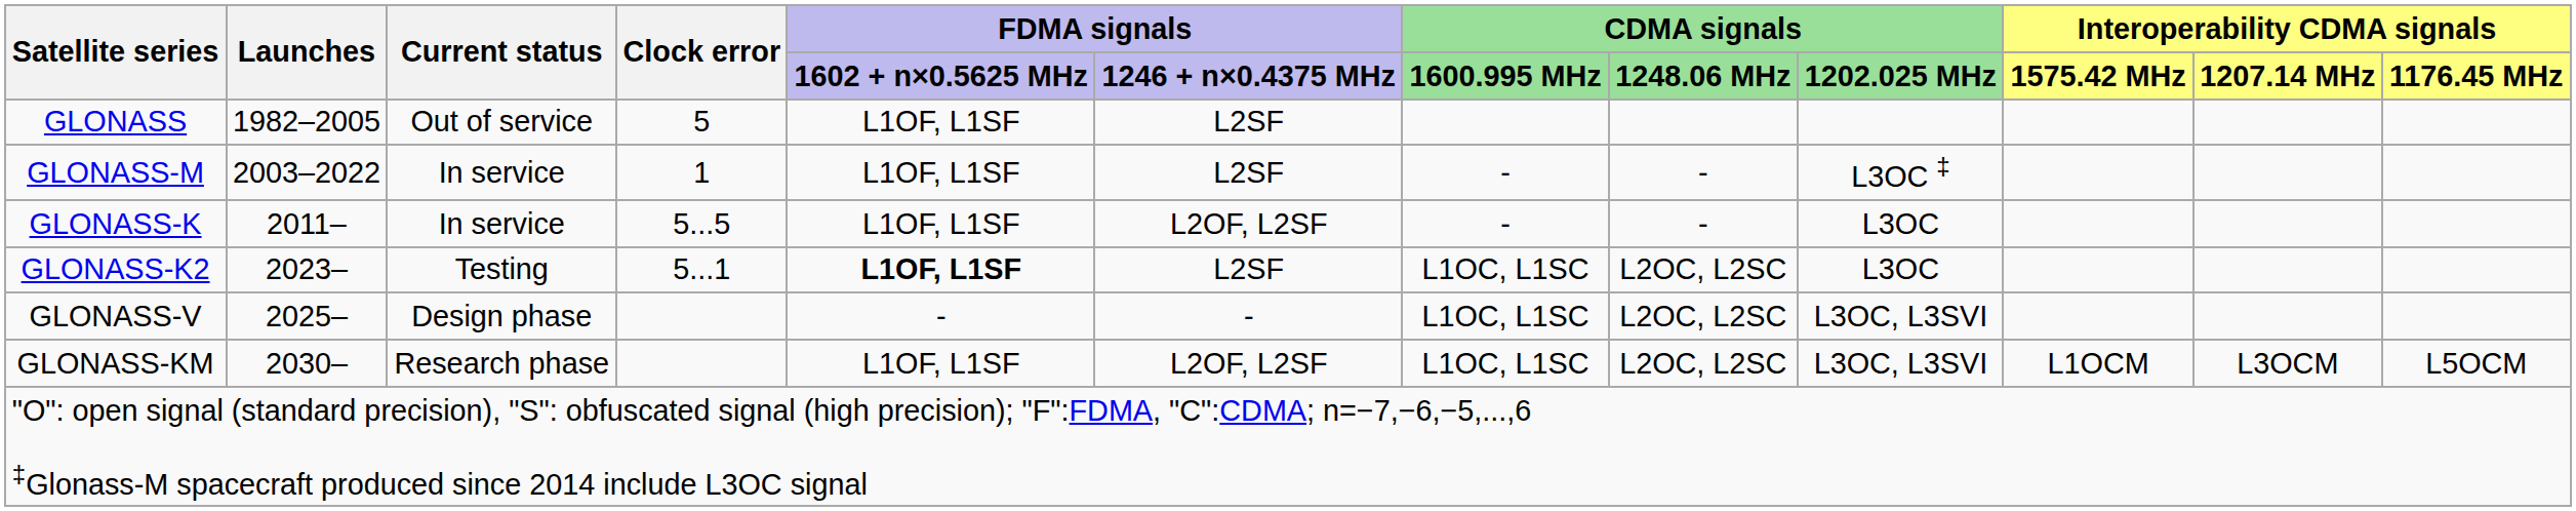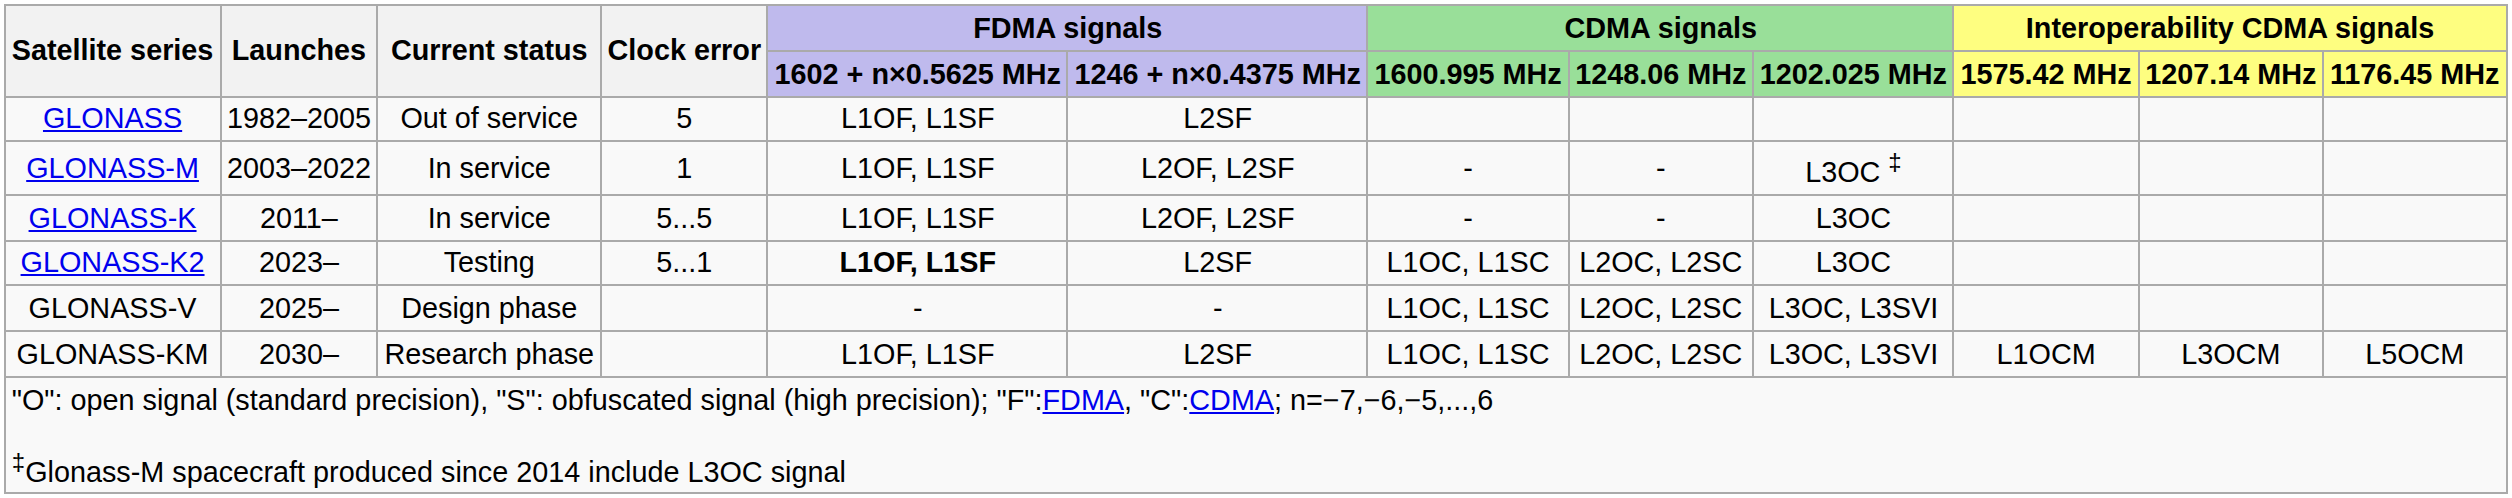GLONASS-M | FDMA signals / 1246 + n×0.4375 MHz: L2SF -> L2OF, L2SF
GLONASS-KМ | FDMA signals / 1246 + n×0.4375 MHz: L2OF, L2SF -> L2SF
